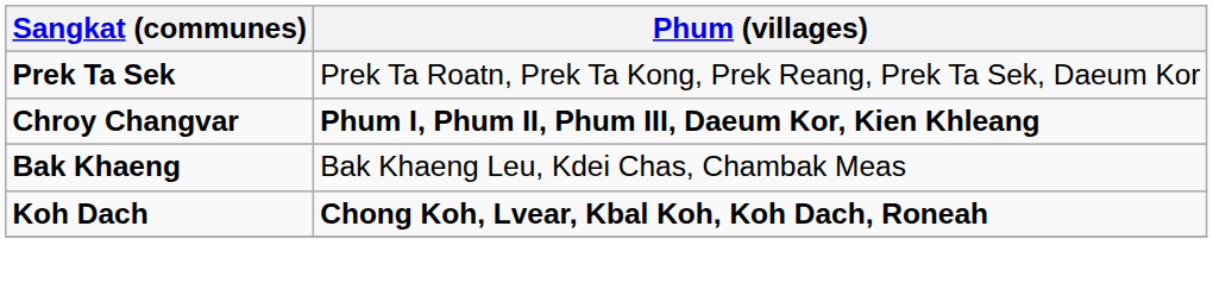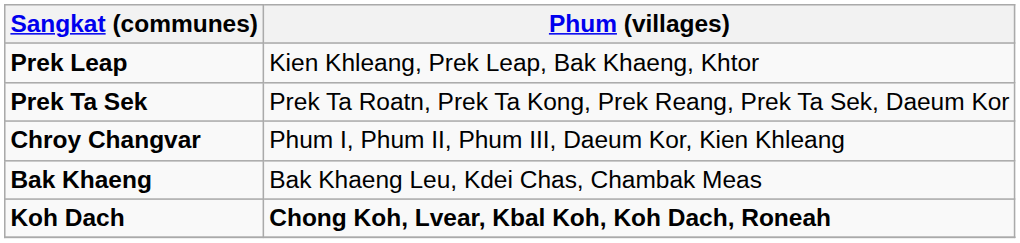+ row: Prek Leap | Kien Khleang, Prek Leap, Bak Khaeng, Khtor
Chroy Changvar | Phum (villages): bold -> normal
